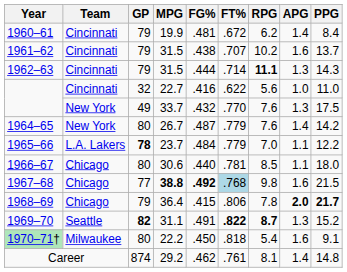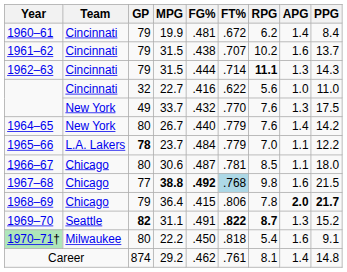1964–65 | FG%: .487 -> .440
1966–67 | FG%: .440 -> .487
